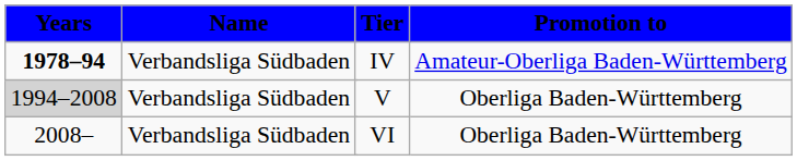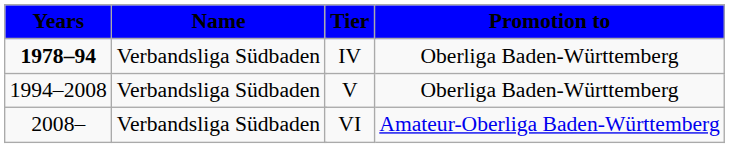IV | Promotion to: Amateur-Oberliga Baden-Württemberg -> Oberliga Baden-Württemberg
V | Years: lightgrey background -> no background
VI | Promotion to: Oberliga Baden-Württemberg -> Amateur-Oberliga Baden-Württemberg
